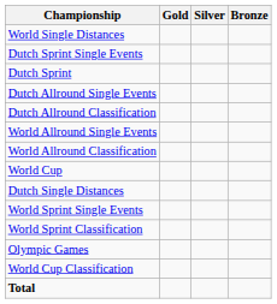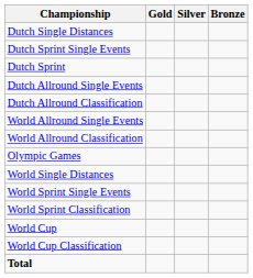rows swapped: Dutch Single Distances <-> World Single Distances
rows swapped: Olympic Games <-> World Cup
